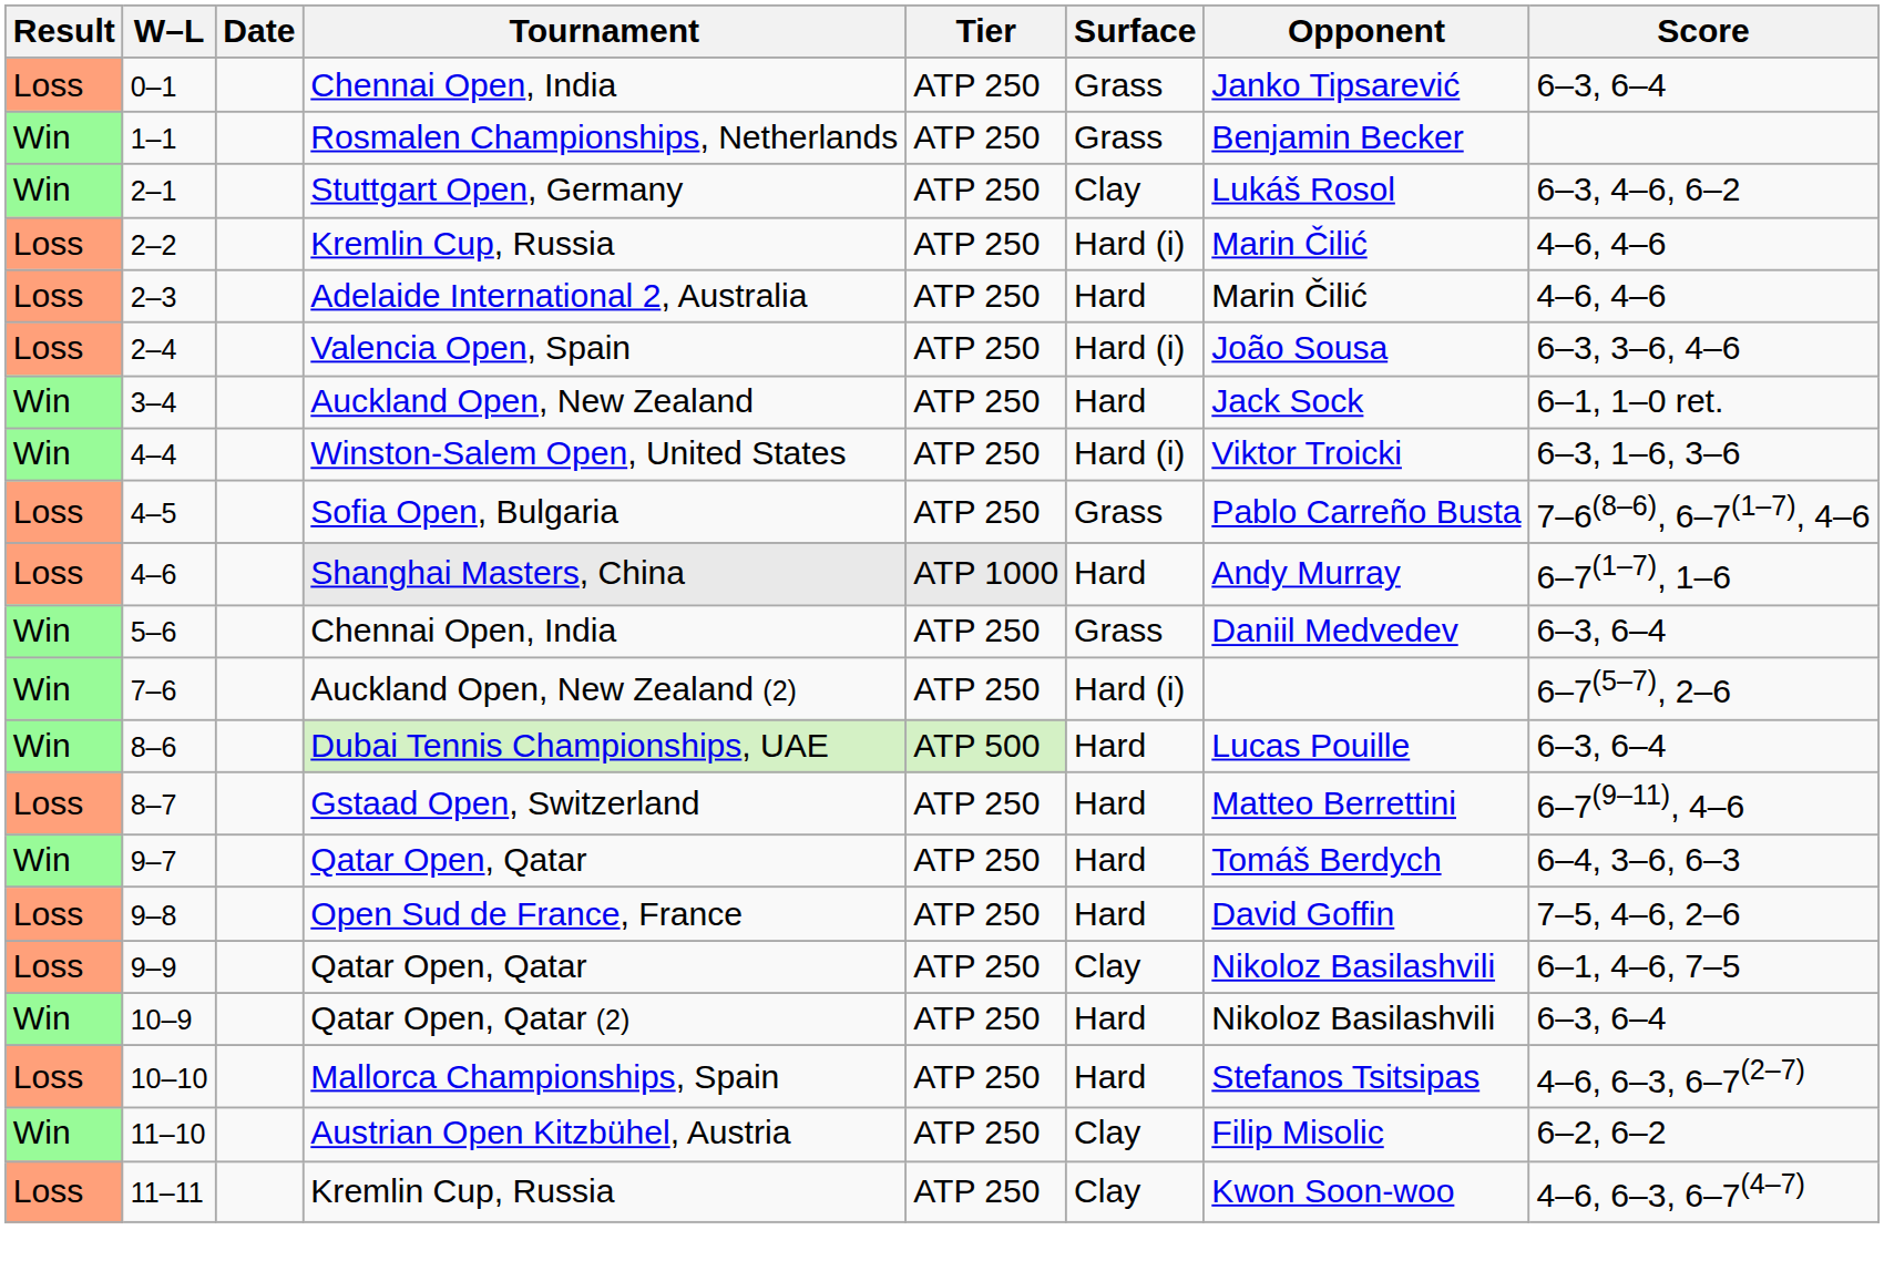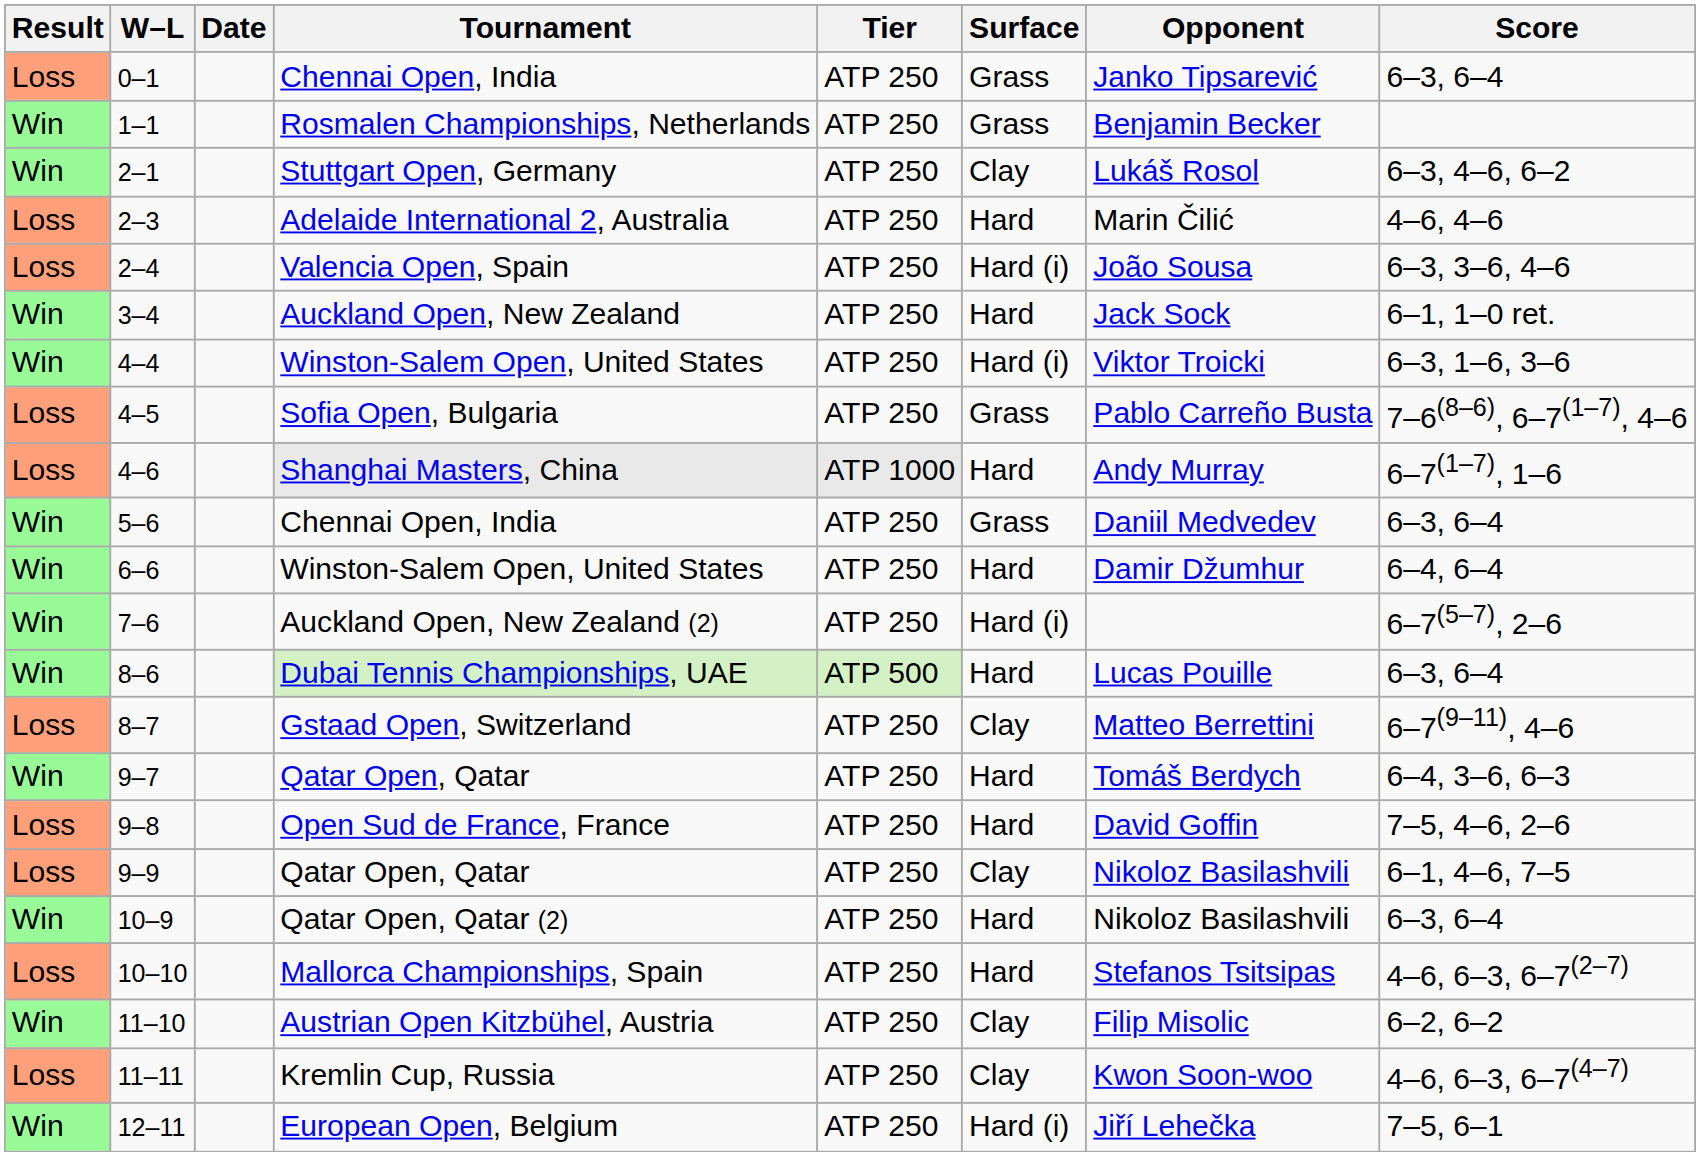- row: Loss | 2–2 | Kremlin Cup, Russia | ATP 250 | Hard (i) | Marin Čilić | 4–6, 4–6
+ row: Win | 6–6 | Winston-Salem Open, United States | ATP 250 | Hard | Damir Džumhur | 6–4, 6–4
8–7 | Surface: Hard -> Clay
+ row: Win | 12–11 | European Open, Belgium | ATP 250 | Hard (i) | Jiří Lehečka | 7–5, 6–1
